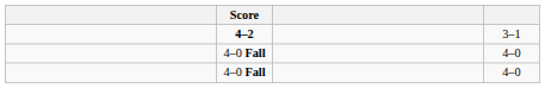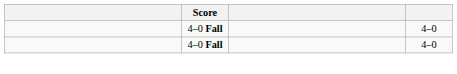- row: 4–2 | 3–1
